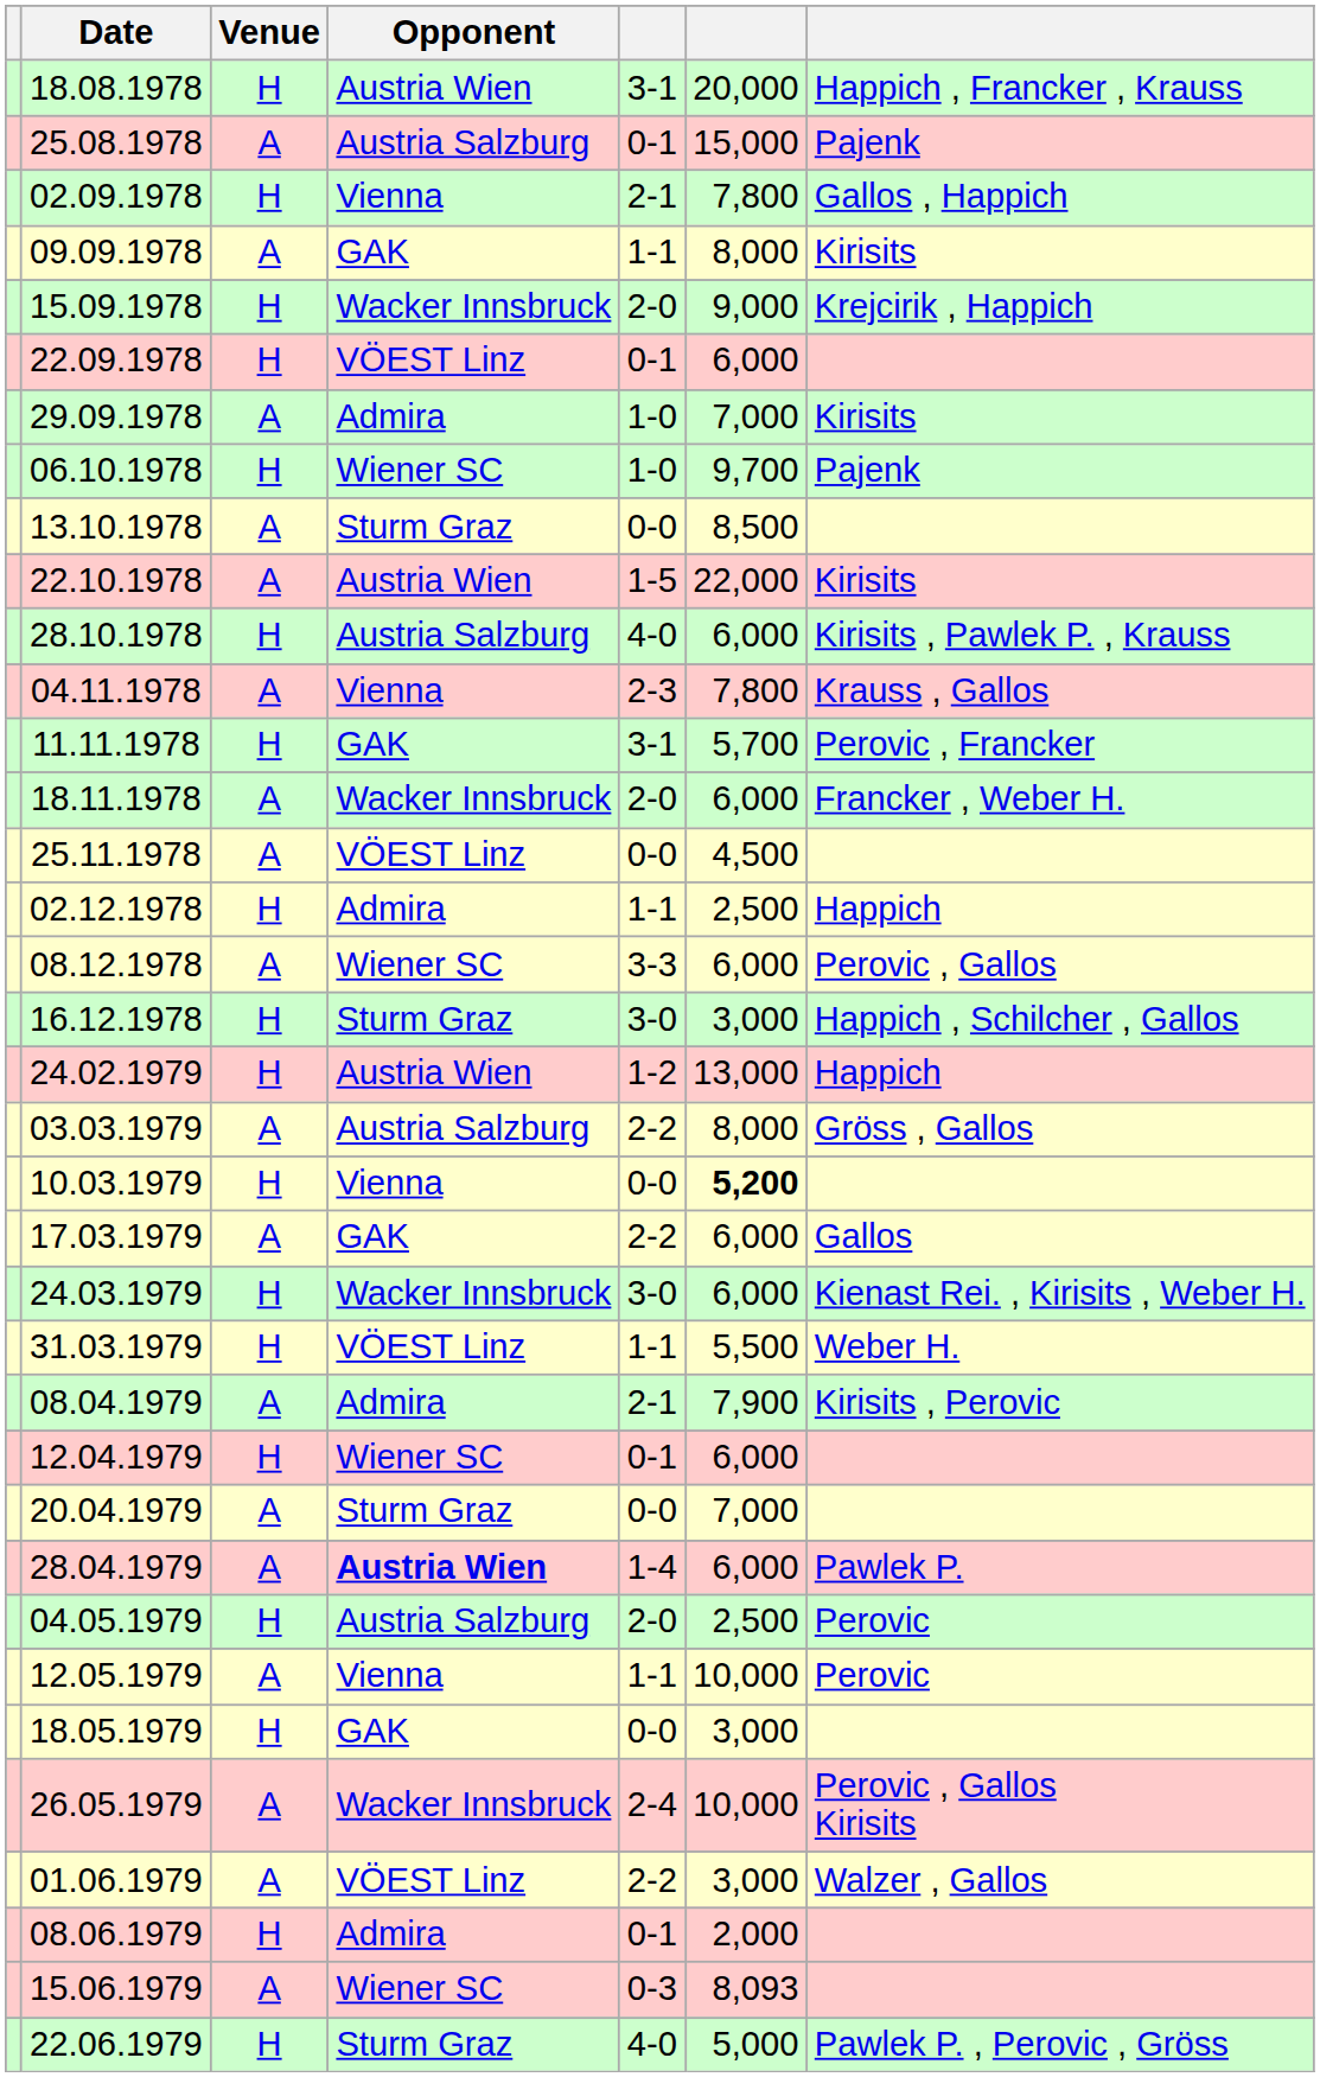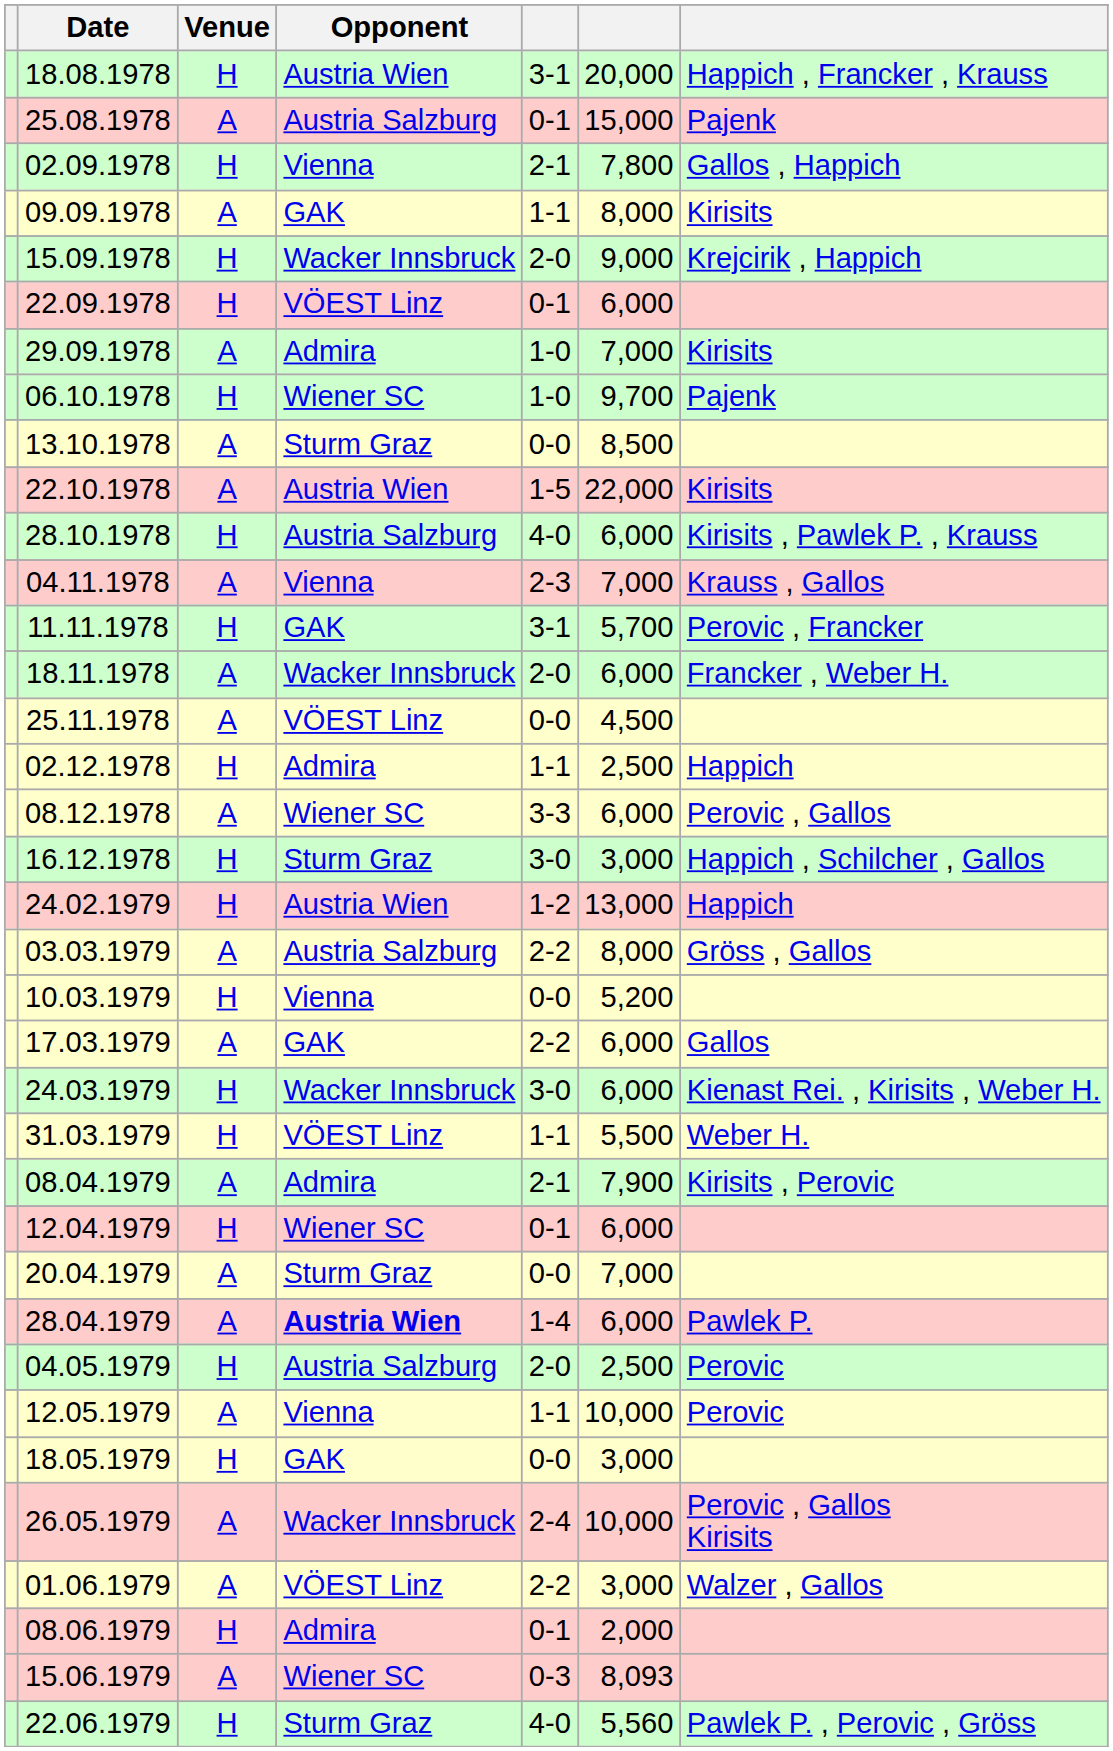04.11.1978 | column 6: 7,800 -> 7,000
10.03.1979 | column 6: bold -> normal
22.06.1979 | column 6: 5,000 -> 5,560
